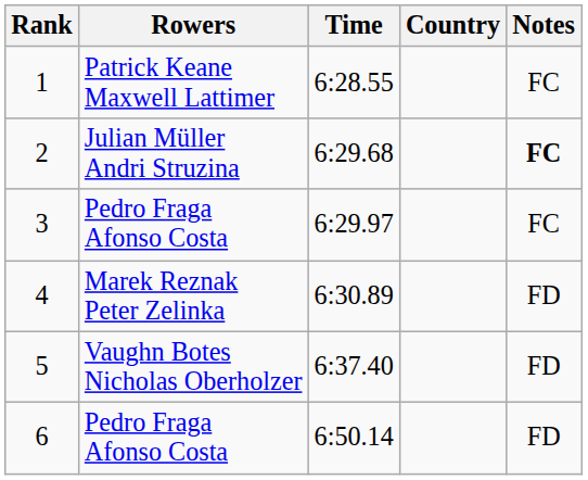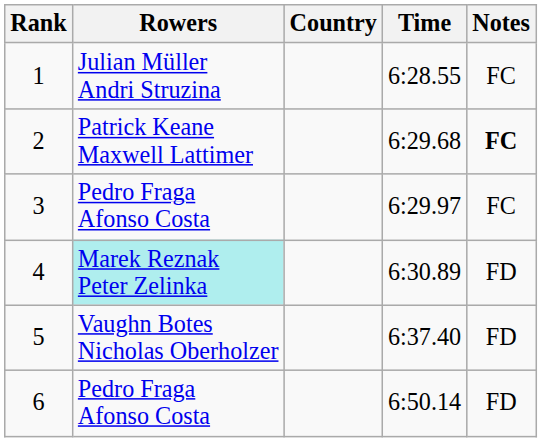columns swapped: Country <-> Time
1 | Rowers: Patrick Keane Maxwell Lattimer -> Julian Müller Andri Struzina
2 | Rowers: Julian Müller Andri Struzina -> Patrick Keane Maxwell Lattimer
4 | Rowers: no background -> paleturquoise background
